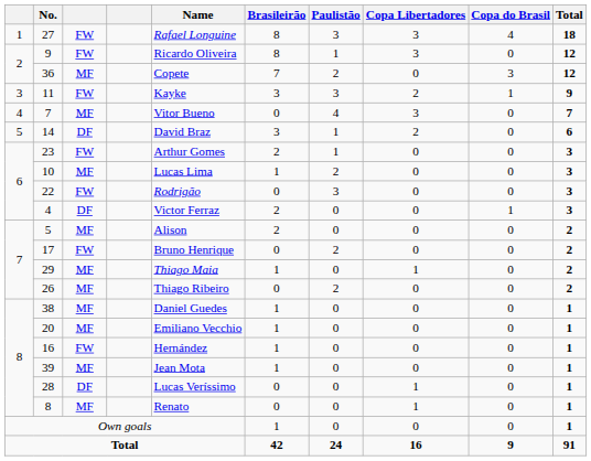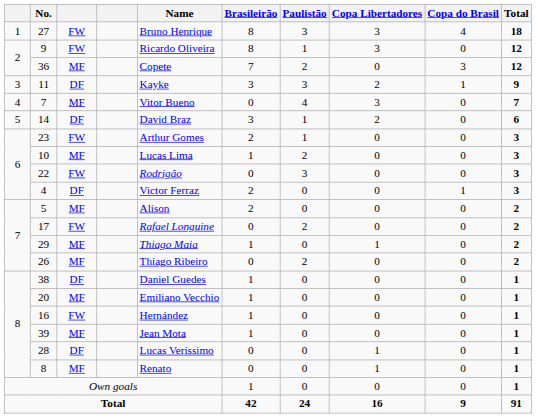27 | Name: Rafael Longuine -> Bruno Henrique
11 | column 3: FW -> DF
17 | Name: Bruno Henrique -> Rafael Longuine
38 | column 3: MF -> DF
